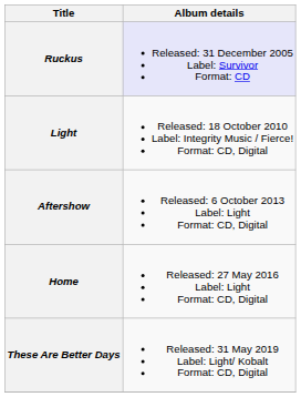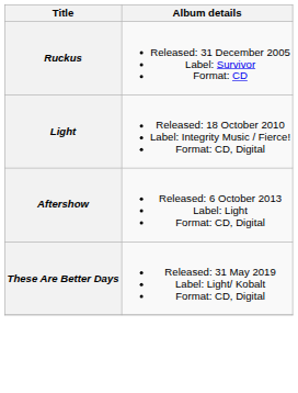Ruckus | Album details: lavender background -> no background
- row: Home | Released: 27 May 2016 Label: Light Format: CD, Digital
